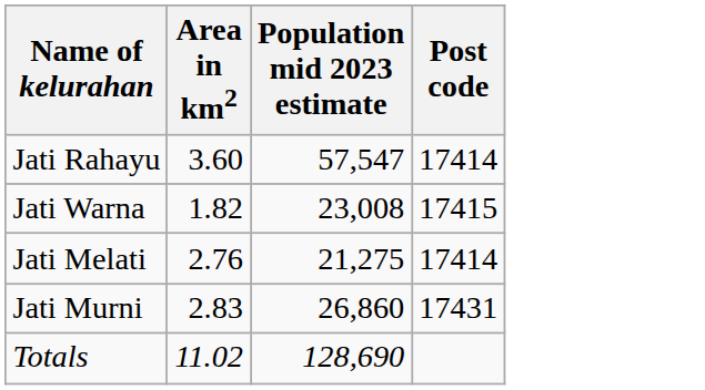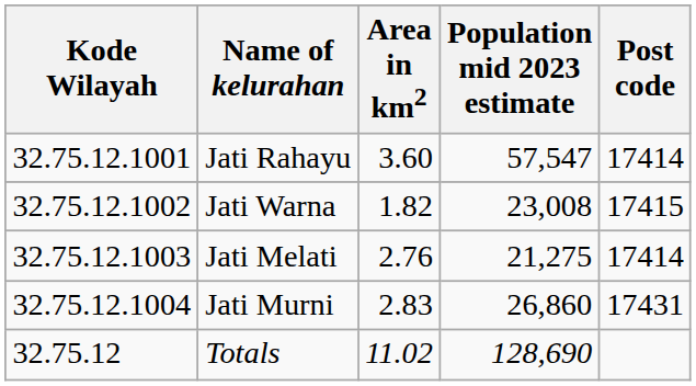+ column: Kode Wilayah | 32.75.12.1001 | 32.75.12.1002 | 32.75.12.1003 | 32.75.12.1004 | 32.75.12
